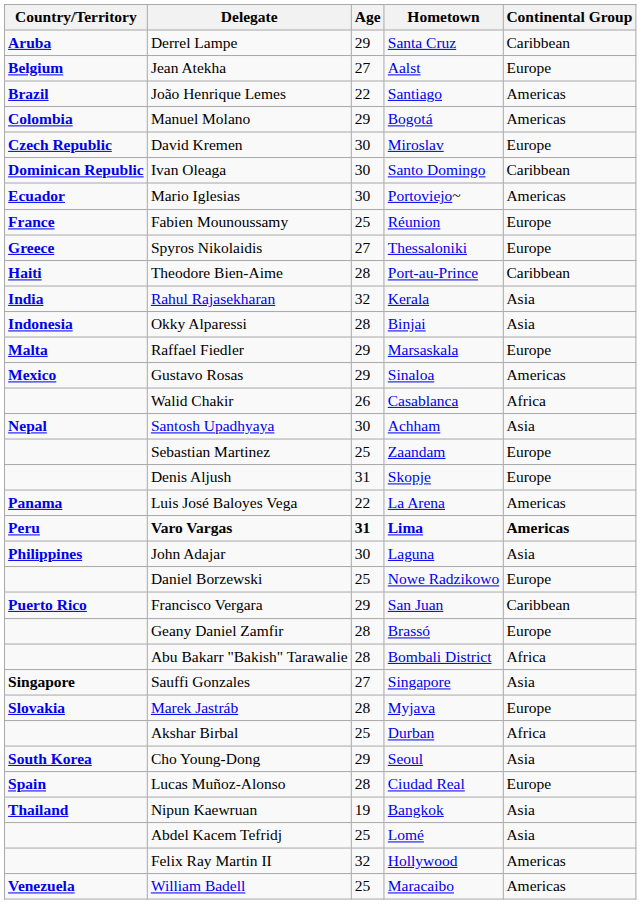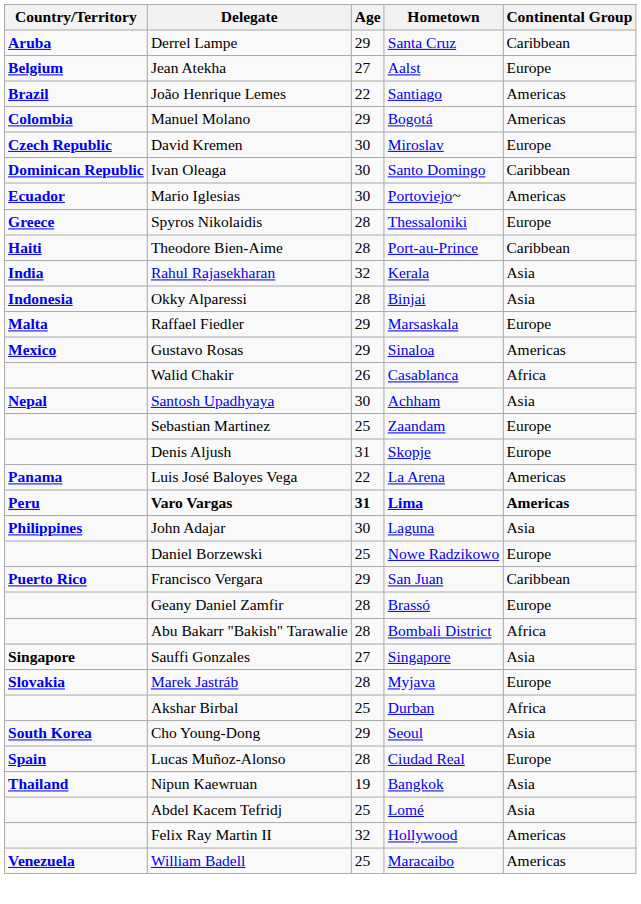- row: France | Fabien Mounoussamy | 25 | Réunion | Europe
Spyros Nikolaidis | Age: 27 -> 28
